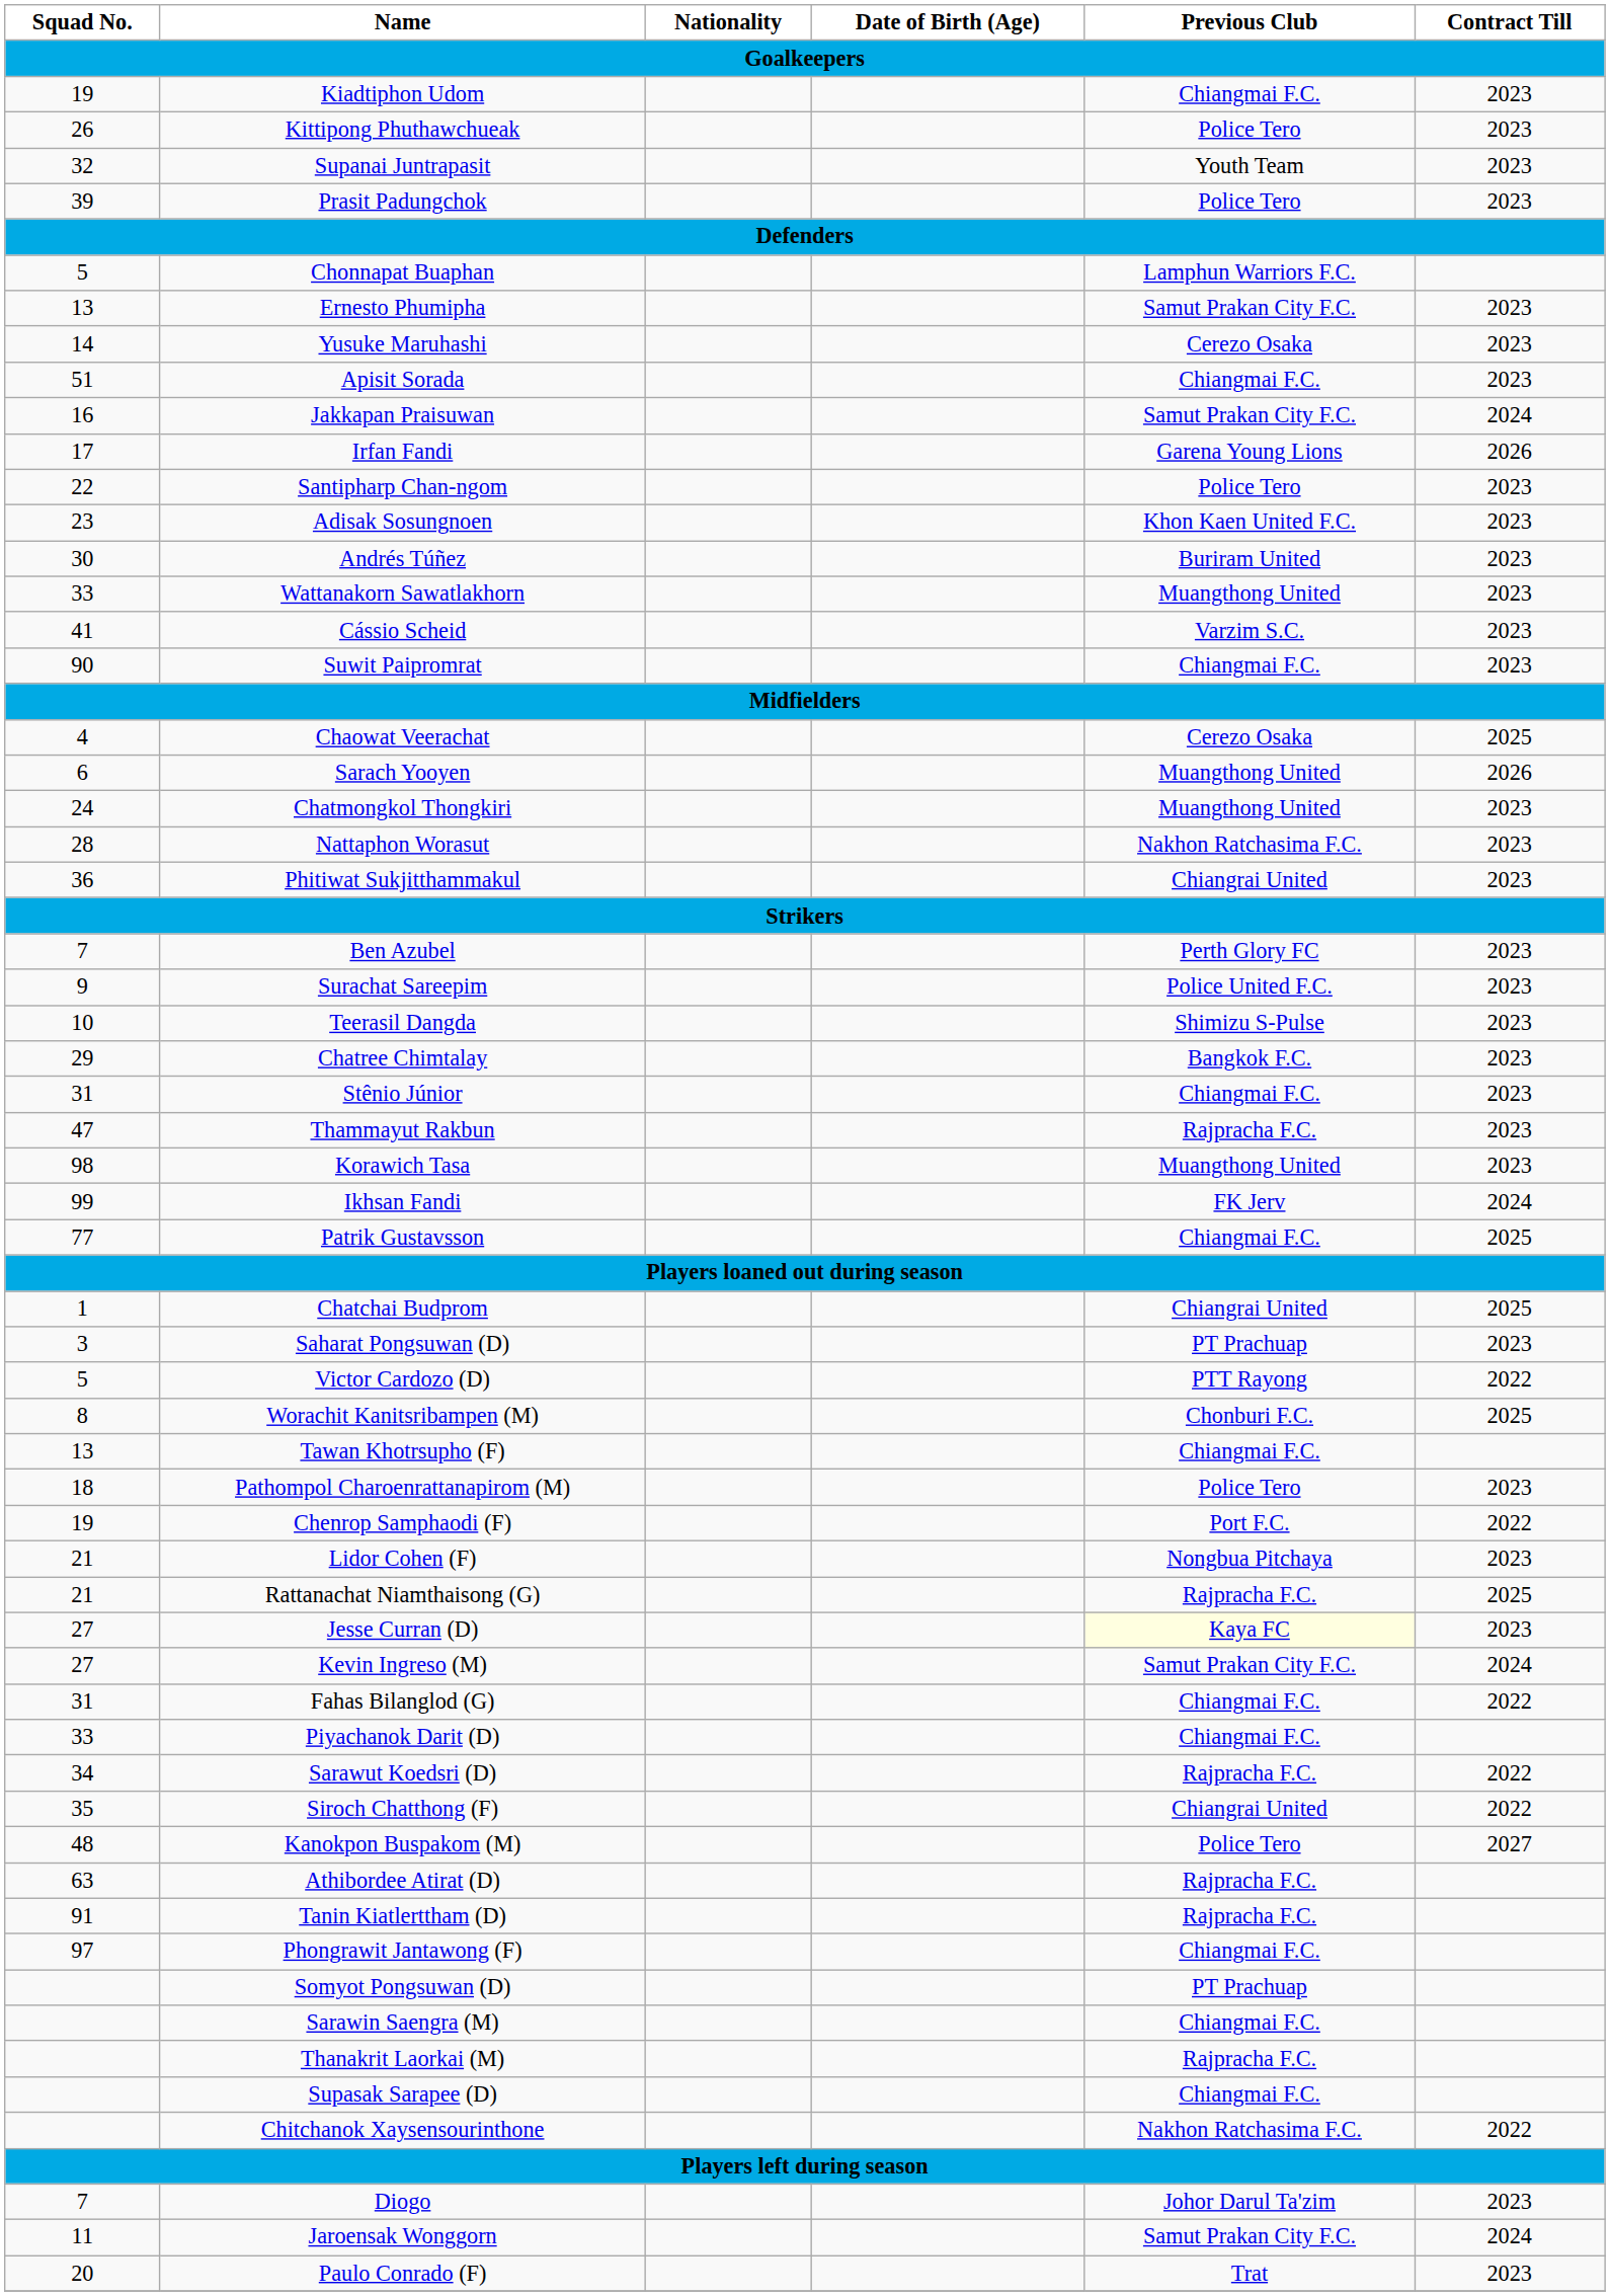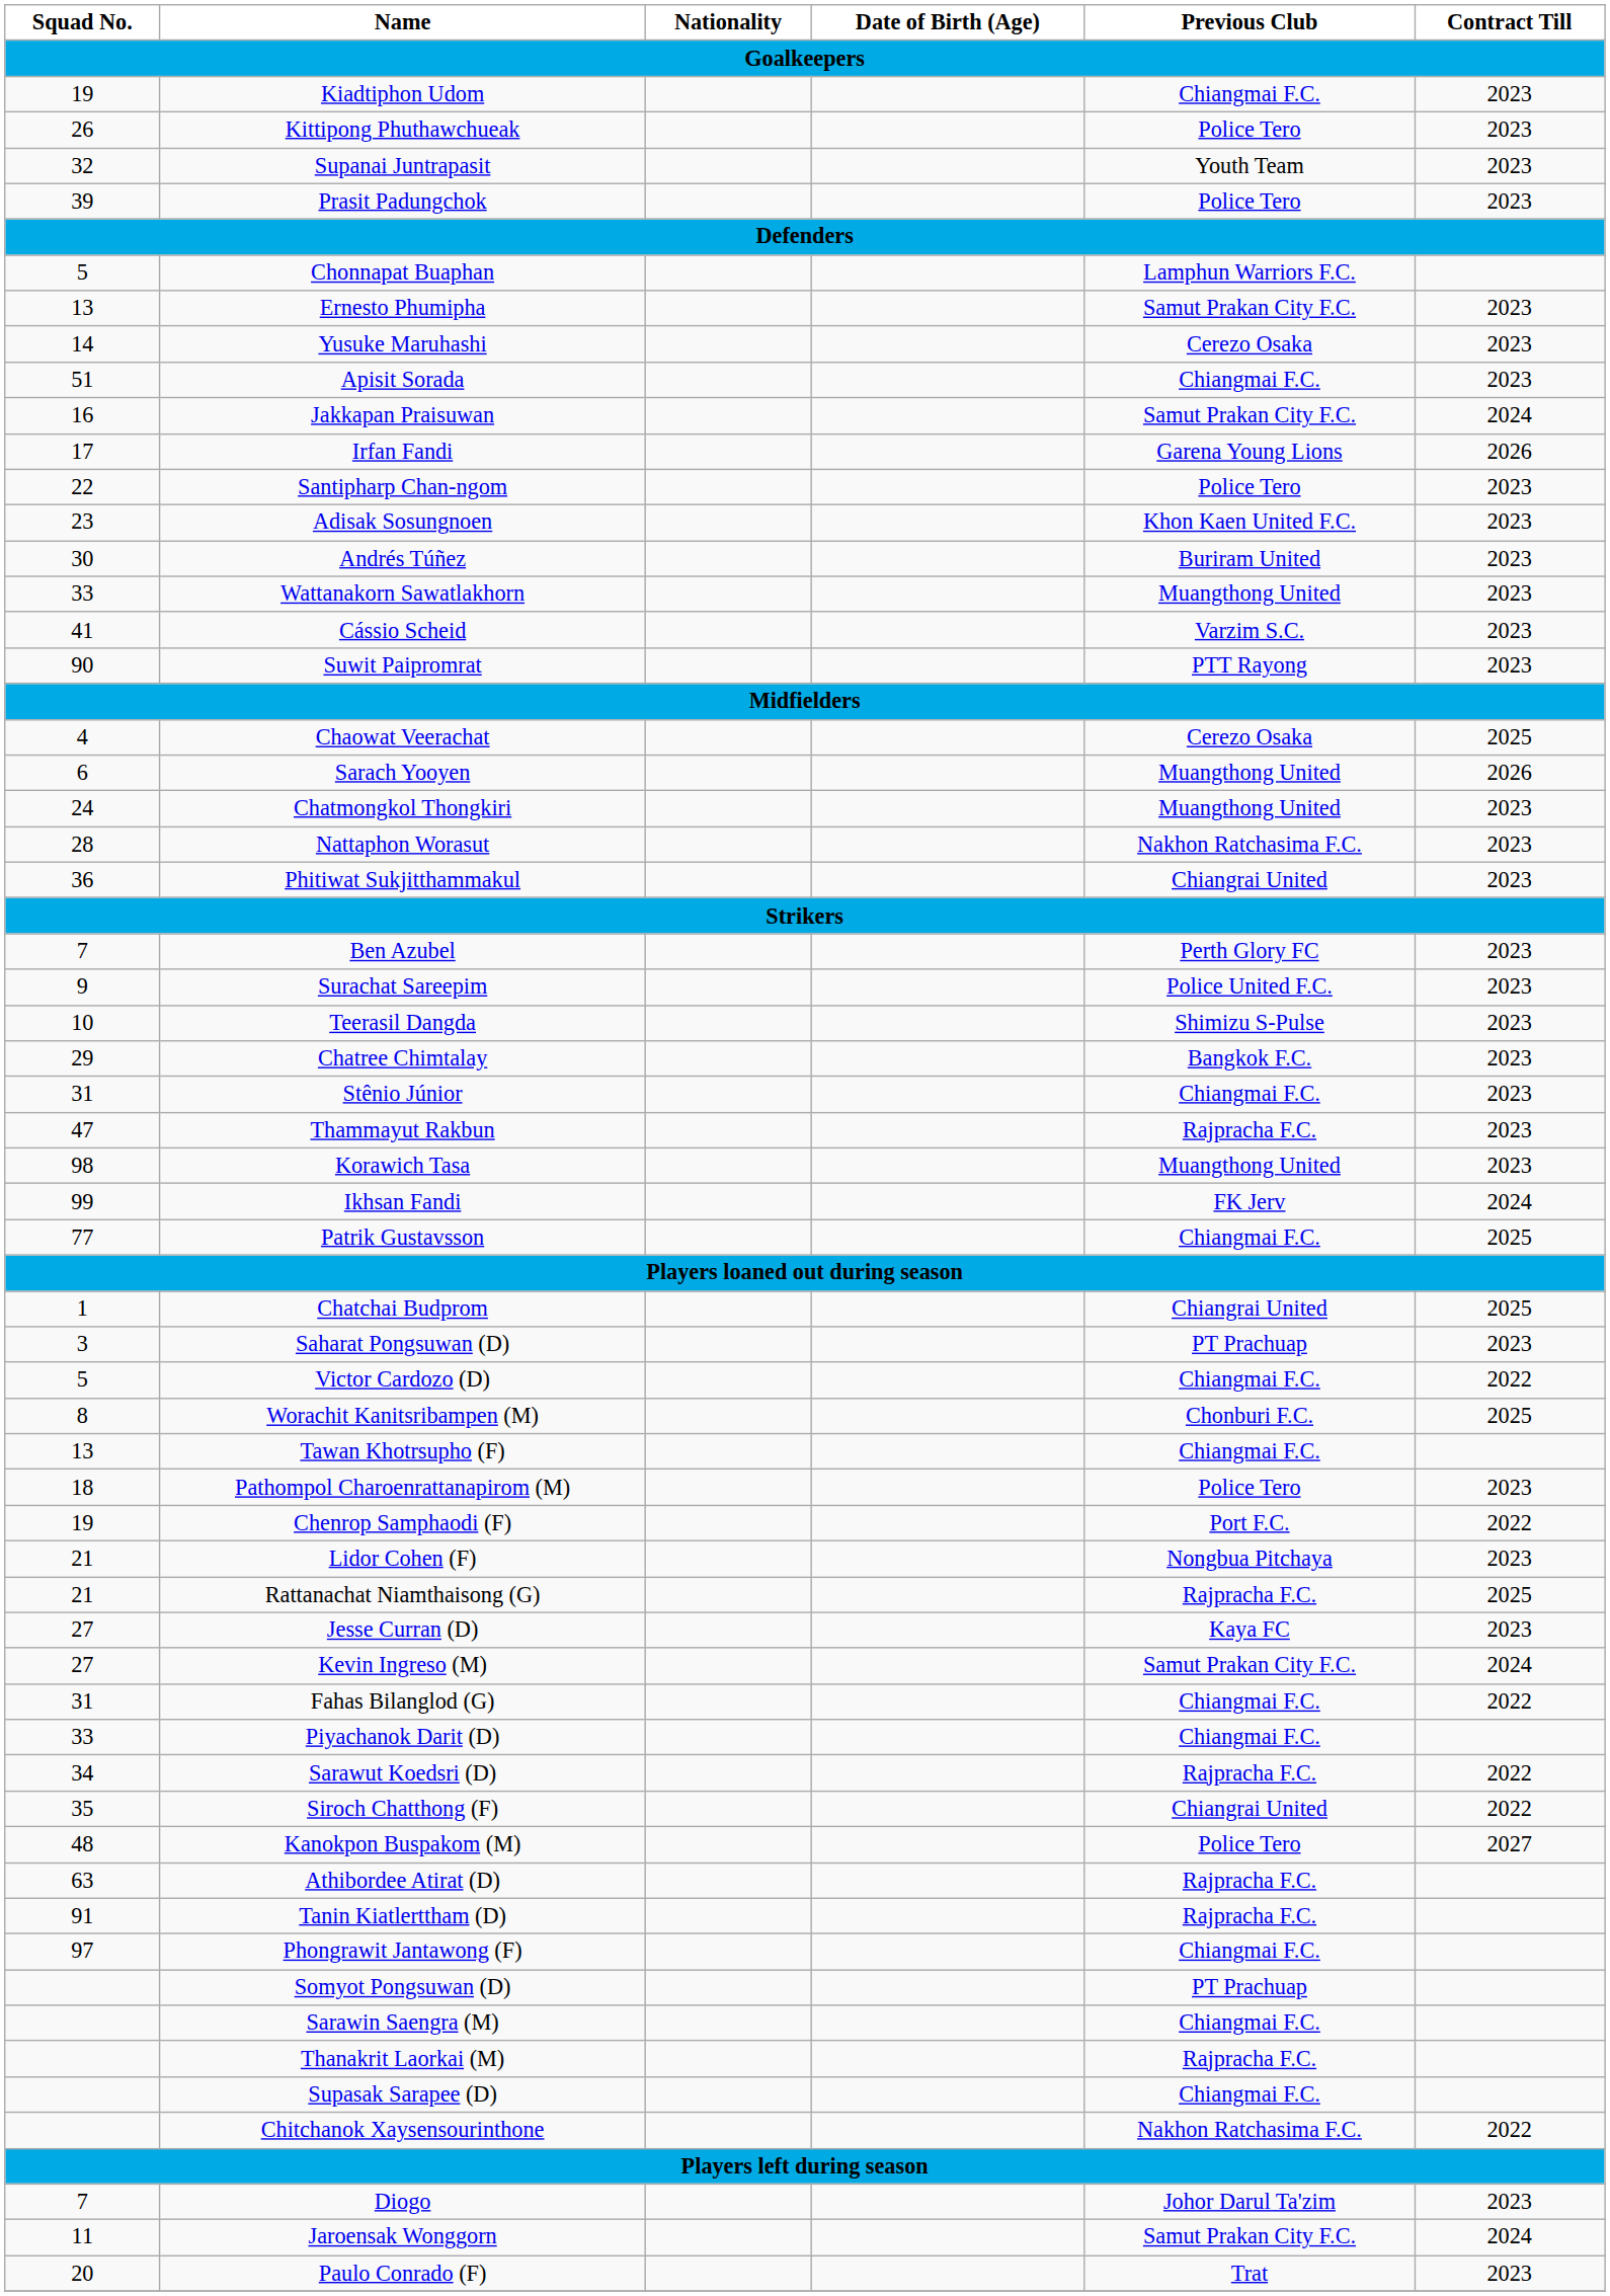Suwit Paipromrat | Previous Club: Chiangmai F.C. -> PTT Rayong
Victor Cardozo (D) | Previous Club: PTT Rayong -> Chiangmai F.C.
Jesse Curran (D) | Previous Club: lightyellow background -> no background
